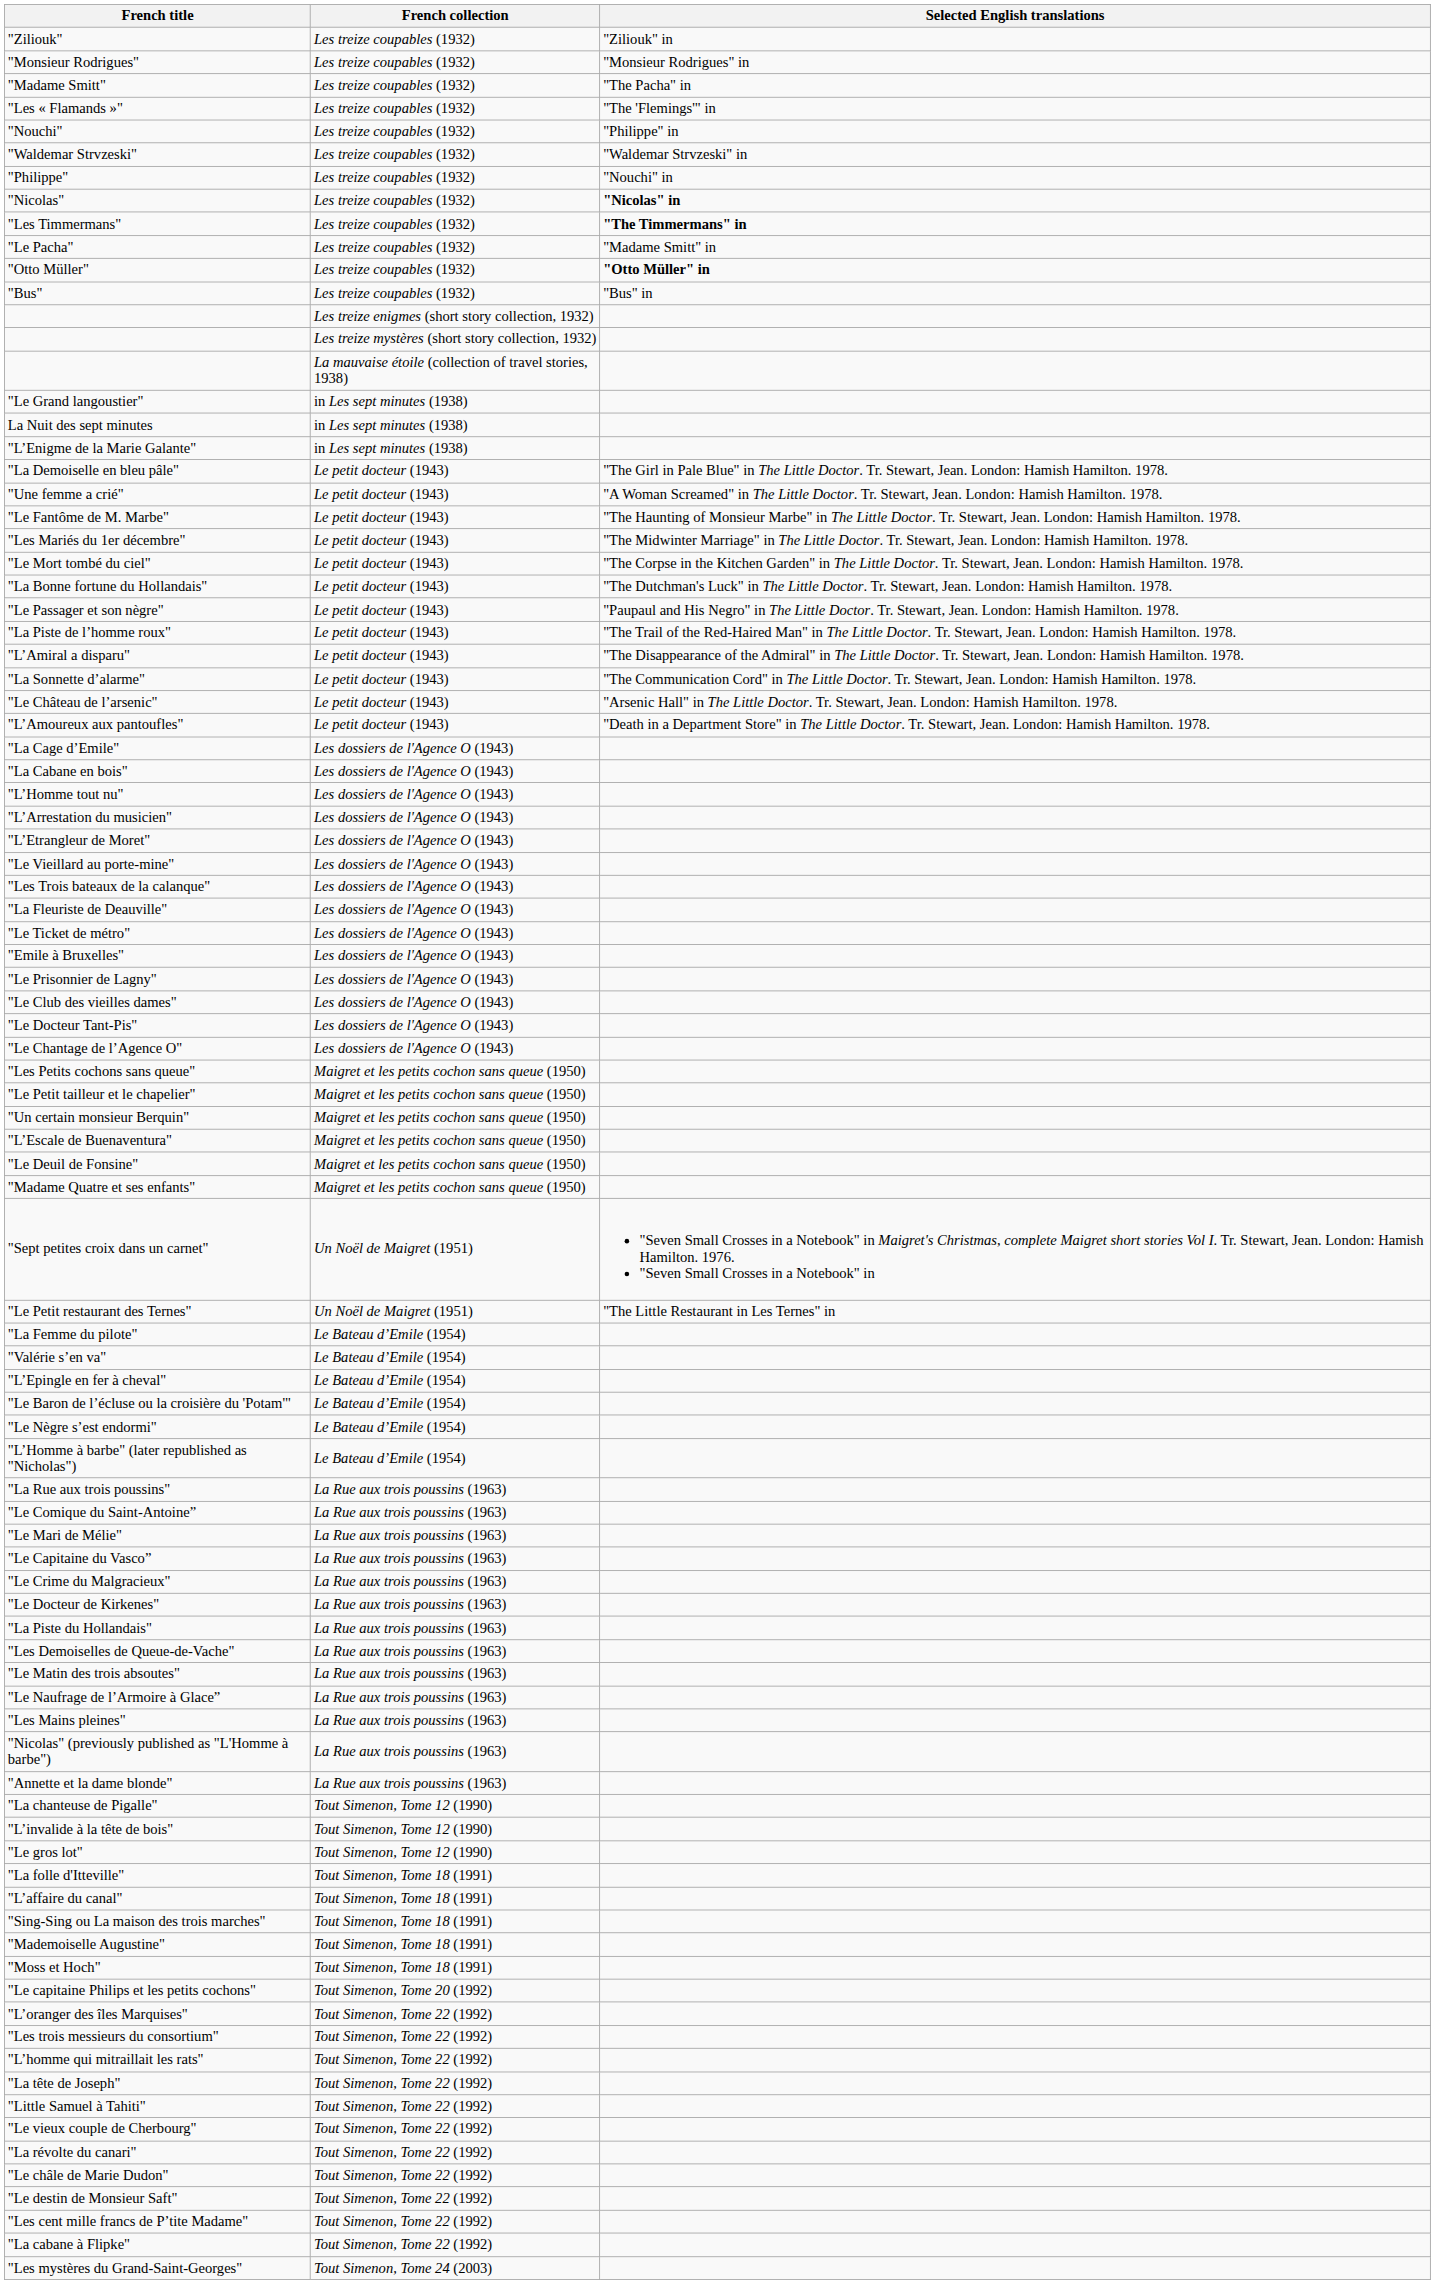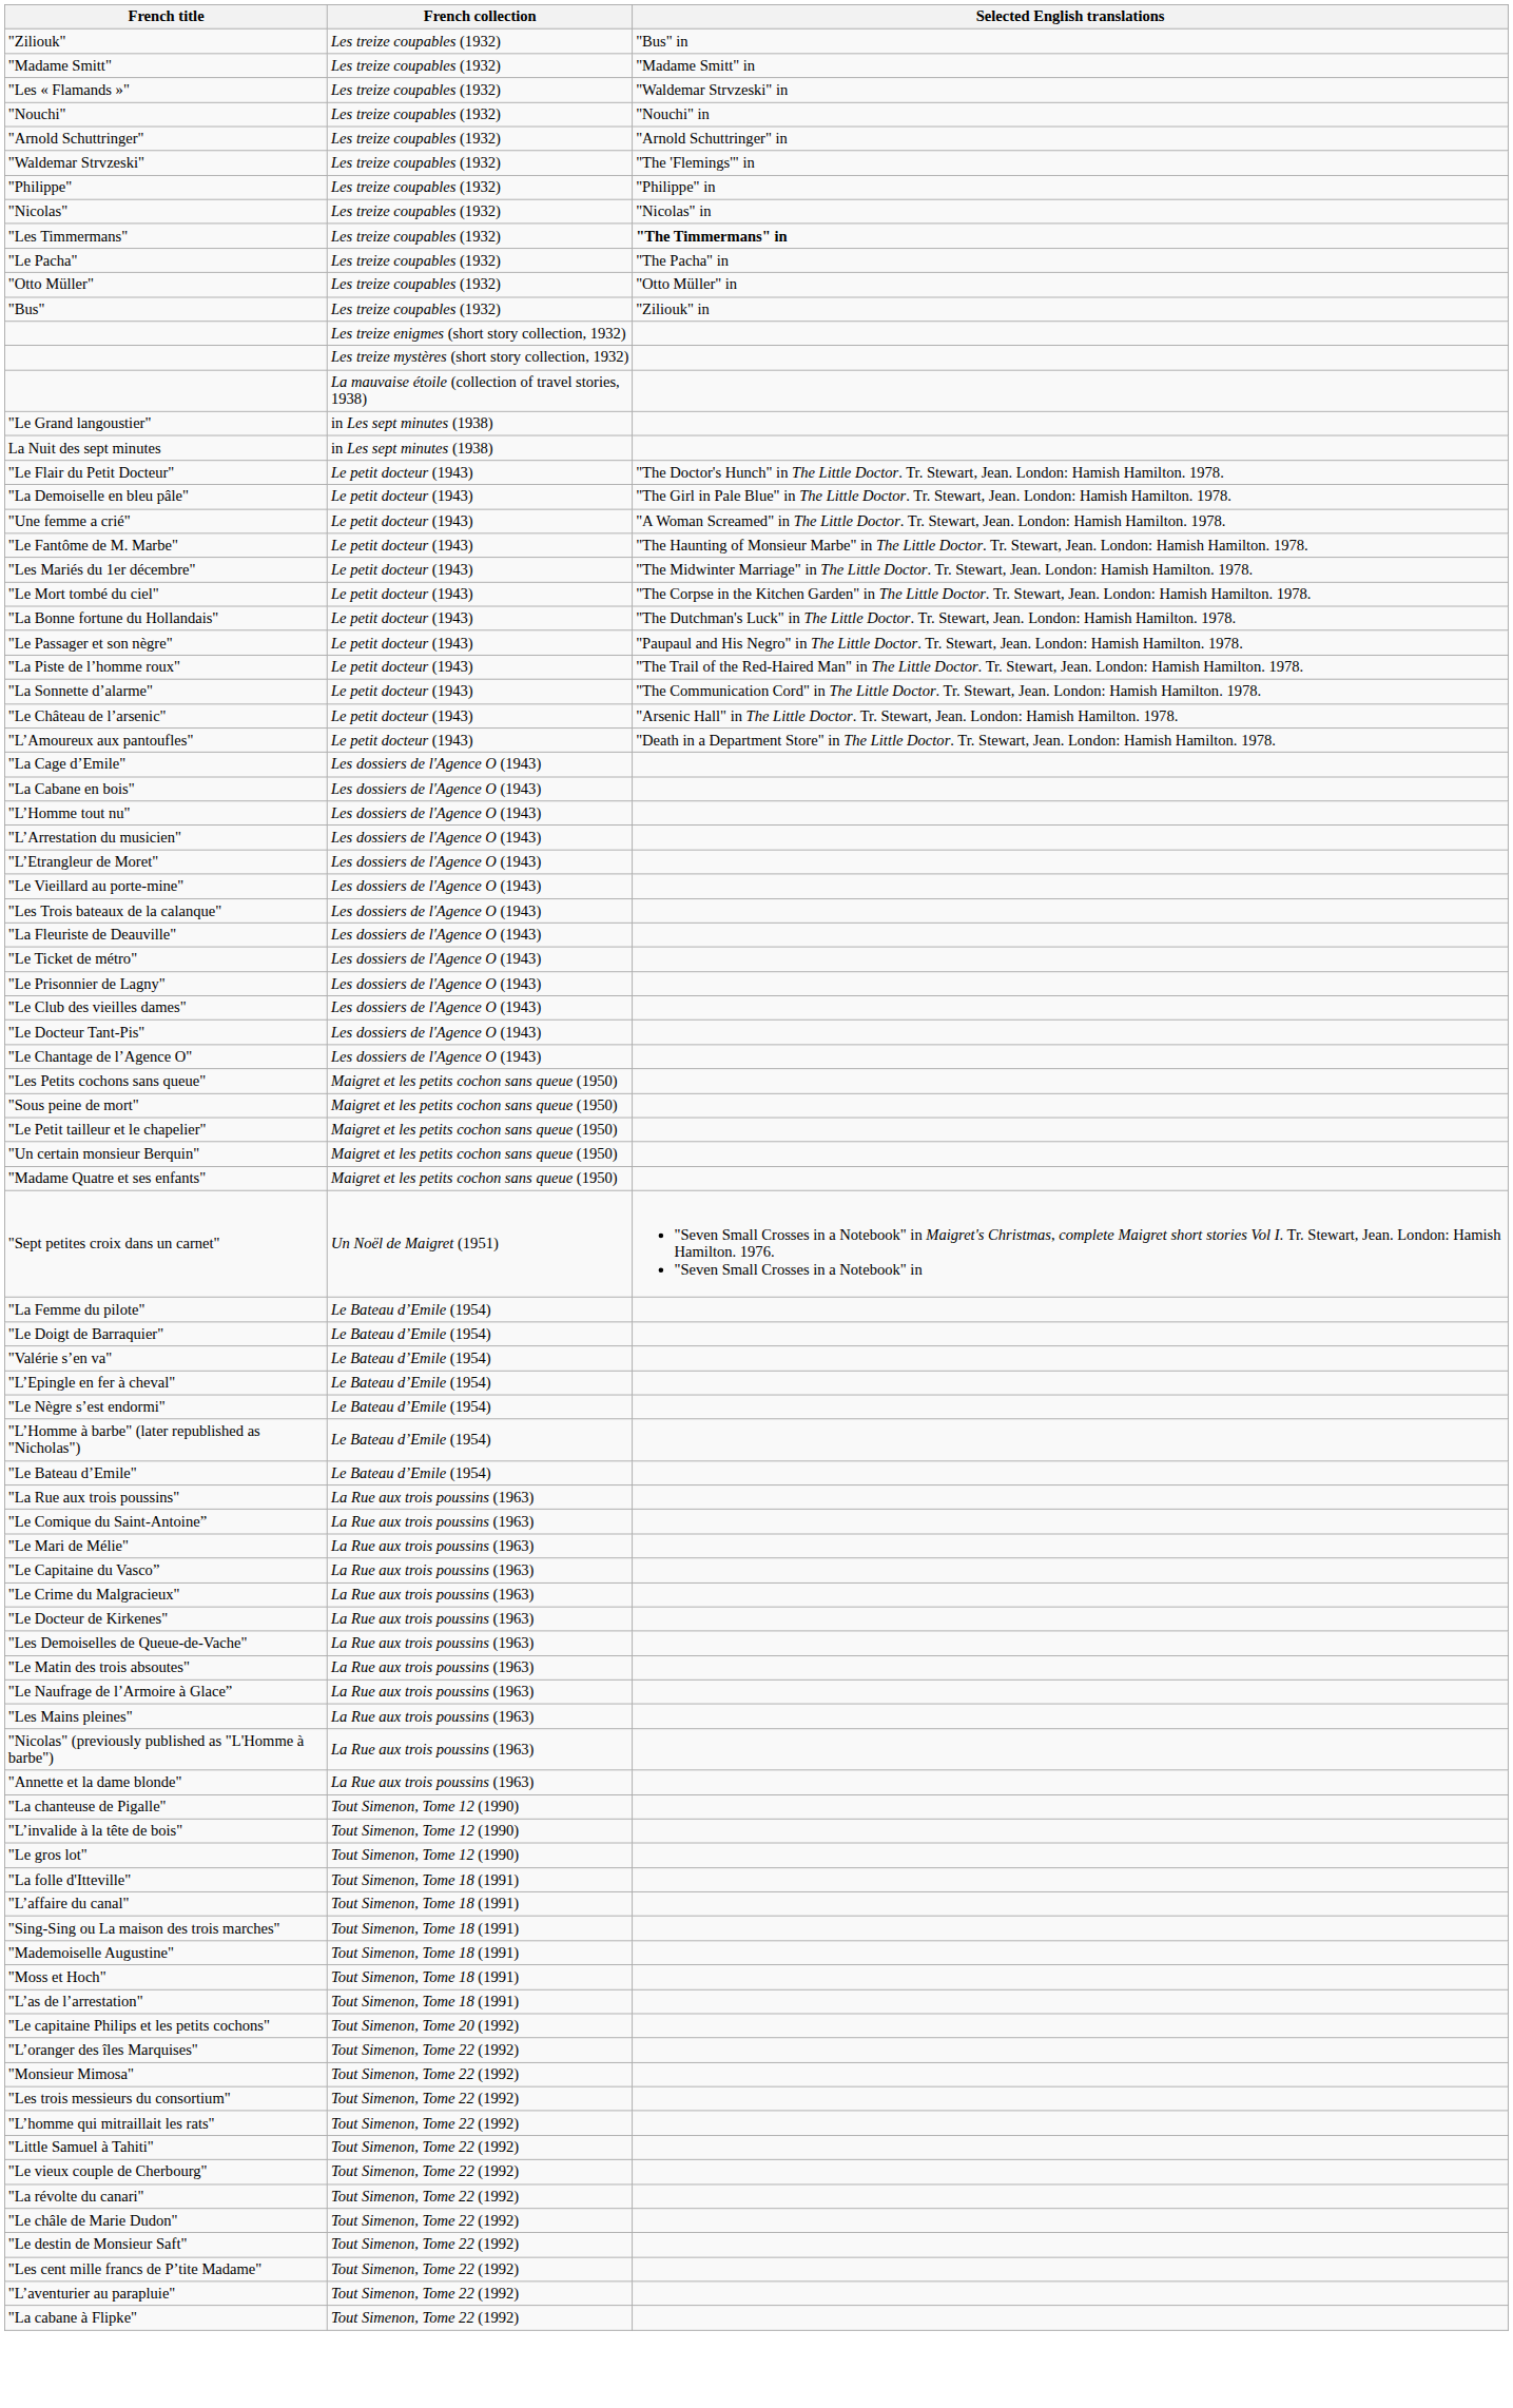"Ziliouk" | Selected English translations: "Ziliouk" in -> "Bus" in
- row: "Monsieur Rodrigues" | Les treize coupables (1932) | "Monsieur Rodrigues" in
"Madame Smitt" | Selected English translations: "The Pacha" in -> "Madame Smitt" in
"Les « Flamands »" | Selected English translations: "The 'Flemings'" in -> "Waldemar Strvzeski" in
"Nouchi" | Selected English translations: "Philippe" in -> "Nouchi" in
+ row: "Arnold Schuttringer" | Les treize coupables (1932) | "Arnold Schuttringer" in
"Waldemar Strvzeski" | Selected English translations: "Waldemar Strvzeski" in -> "The 'Flemings'" in
"Philippe" | Selected English translations: "Nouchi" in -> "Philippe" in
"Nicolas" | Selected English translations: bold -> normal
"Le Pacha" | Selected English translations: "Madame Smitt" in -> "The Pacha" in
"Otto Müller" | Selected English translations: bold -> normal
"Bus" | Selected English translations: "Bus" in -> "Ziliouk" in
- row: "L’Enigme de la Marie Galante" | in Les sept minutes (1938)
+ row: "Le Flair du Petit Docteur" | Le petit docteur (1943) | "The Doctor's Hunch" in The Little Doctor. Tr. Stewart, Jean. London: Hamish Hamilton. 1978.
- row: "L’Amiral a disparu" | Le petit docteur (1943) | "The Disappearance of the Admiral" in The Little Doctor. Tr. Stewart, Jean. London: Hamish Hamilton. 1978.
- row: "Emile à Bruxelles" | Les dossiers de l'Agence O (1943)
+ row: "Sous peine de mort" | Maigret et les petits cochon sans queue (1950)
- row: "L’Escale de Buenaventura" | Maigret et les petits cochon sans queue (1950)
- row: "Le Deuil de Fonsine" | Maigret et les petits cochon sans queue (1950)
- row: "Le Petit restaurant des Ternes" | Un Noël de Maigret (1951) | "The Little Restaurant in Les Ternes" in
+ row: "Le Doigt de Barraquier" | Le Bateau d’Emile (1954)
- row: "Le Baron de l’écluse ou la croisière du 'Potam'" | Le Bateau d’Emile (1954)
+ row: "Le Bateau d’Emile" | Le Bateau d’Emile (1954)
- row: "La Piste du Hollandais" | La Rue aux trois poussins (1963)
+ row: "L’as de l’arrestation" | Tout Simenon, Tome 18 (1991)
+ row: "Monsieur Mimosa" | Tout Simenon, Tome 22 (1992)
- row: "La tête de Joseph" | Tout Simenon, Tome 22 (1992)
+ row: "L’aventurier au parapluie" | Tout Simenon, Tome 22 (1992)
- row: "Les mystères du Grand-Saint-Georges" | Tout Simenon, Tome 24 (2003)
